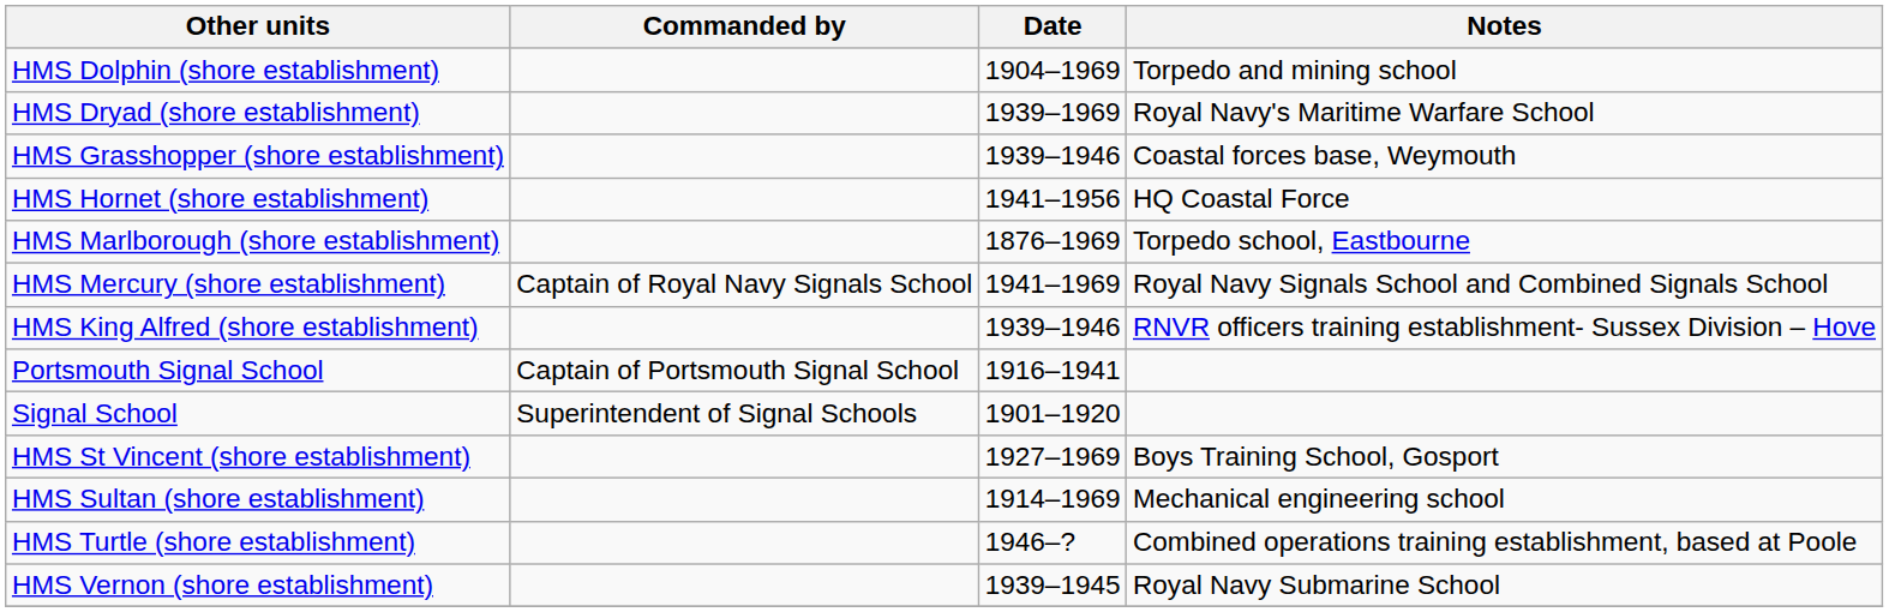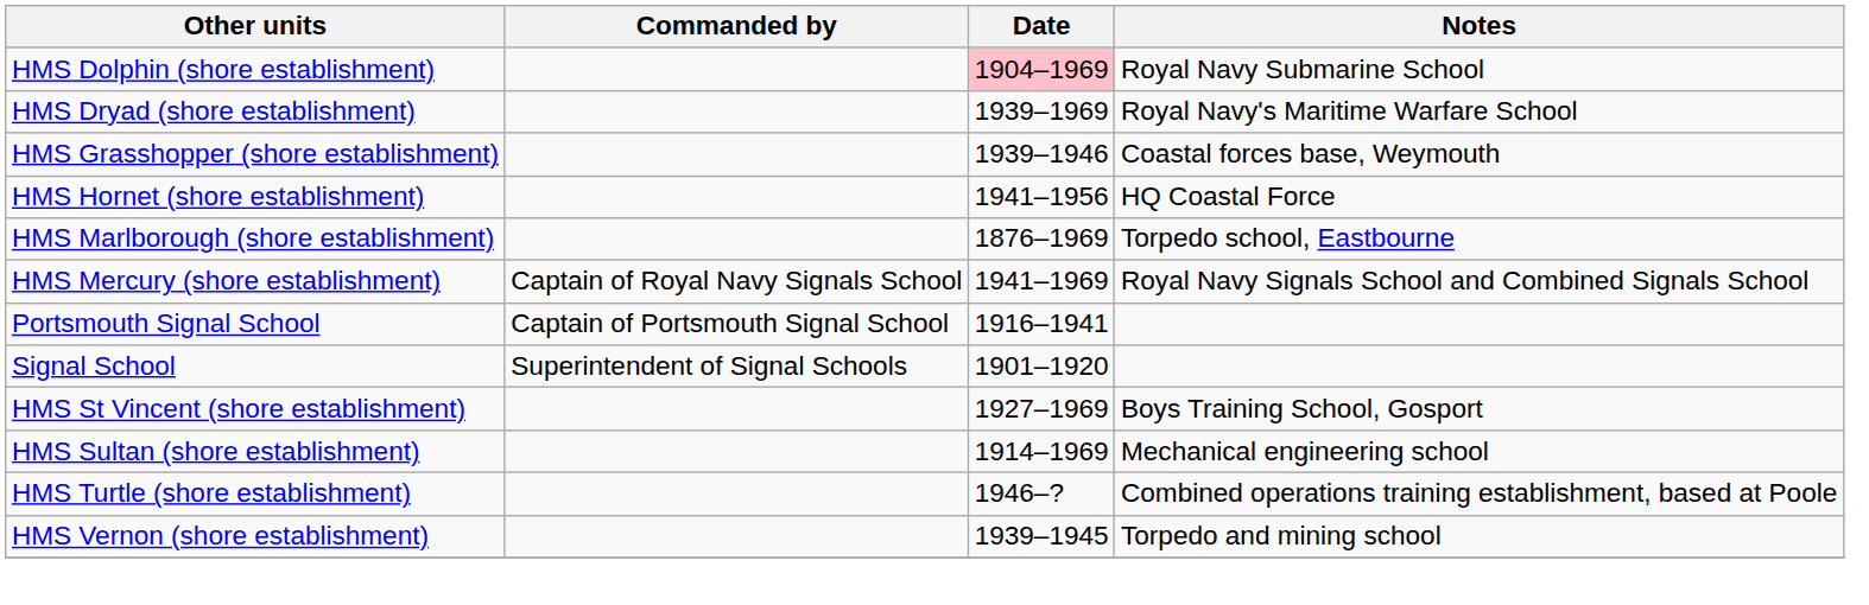HMS Dolphin (shore establishment) | Date: no background -> pink background
HMS Dolphin (shore establishment) | Notes: Torpedo and mining school -> Royal Navy Submarine School
- row: HMS King Alfred (shore establishment) | 1939–1946 | RNVR officers training establishment- Sussex Division – Hove
HMS Vernon (shore establishment) | Notes: Royal Navy Submarine School -> Torpedo and mining school
